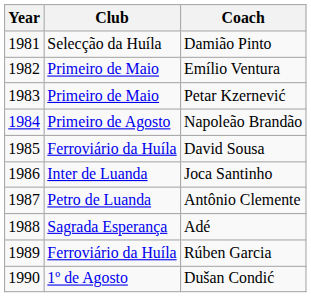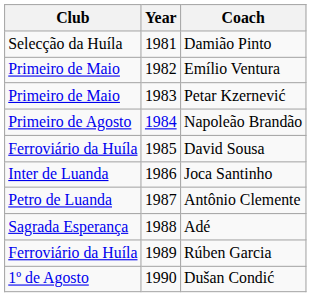columns swapped: Year <-> Club
